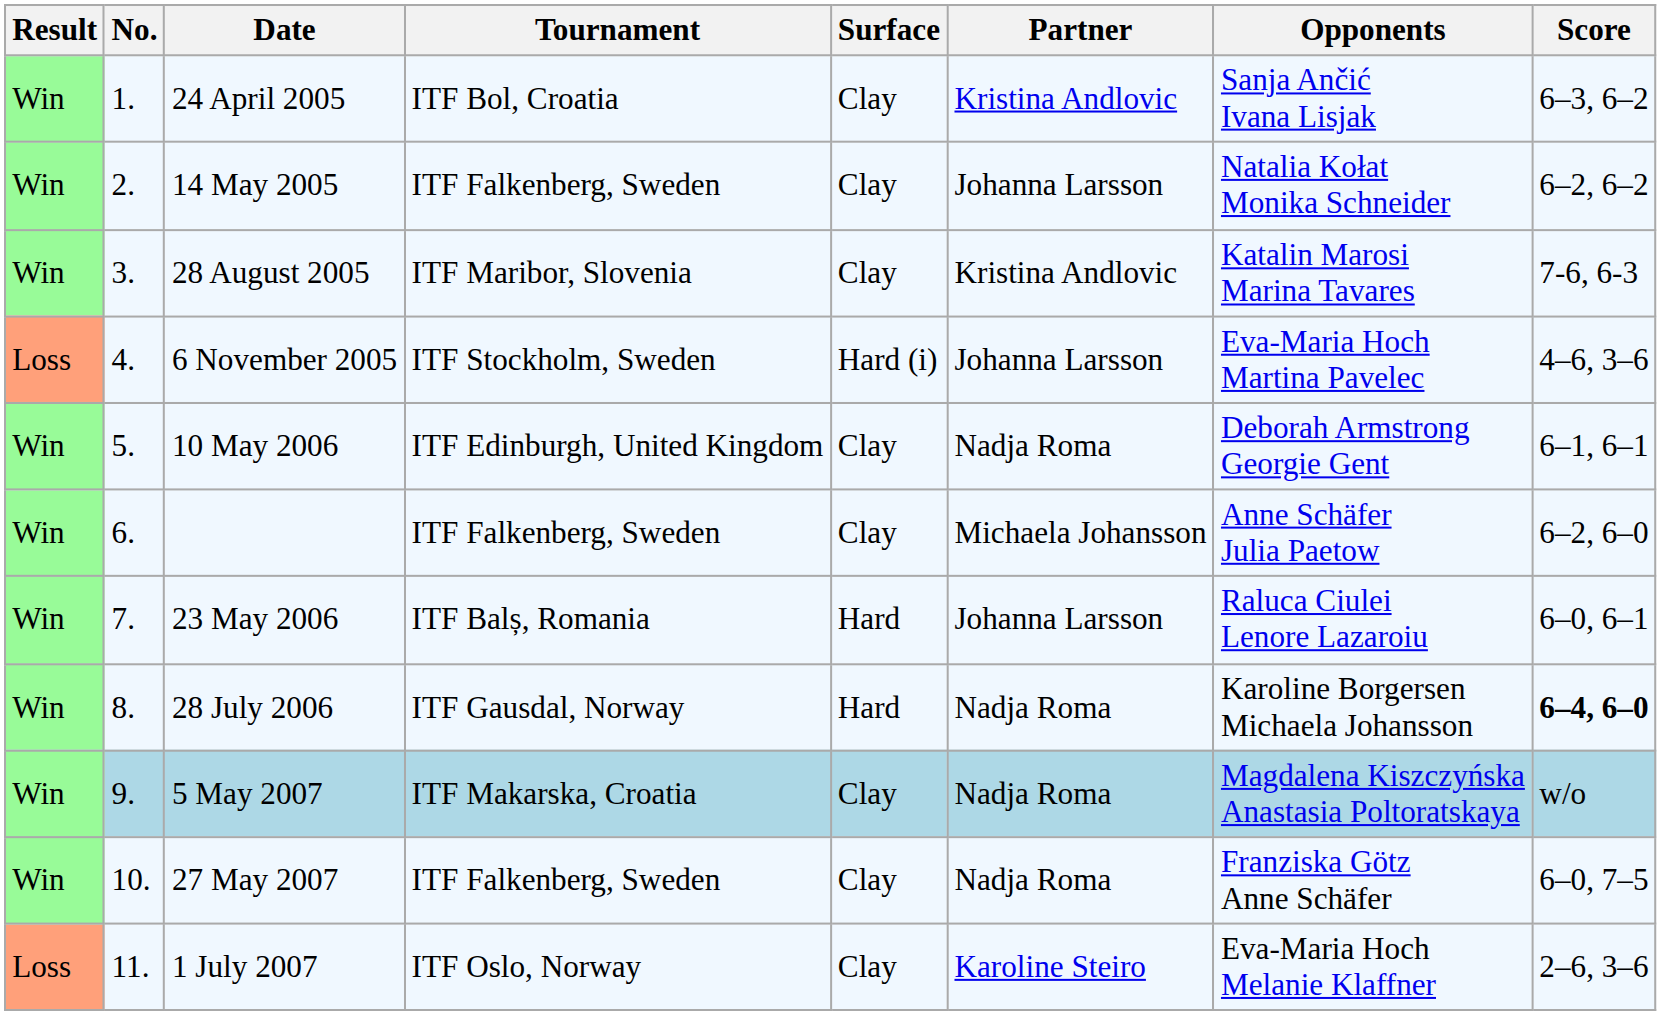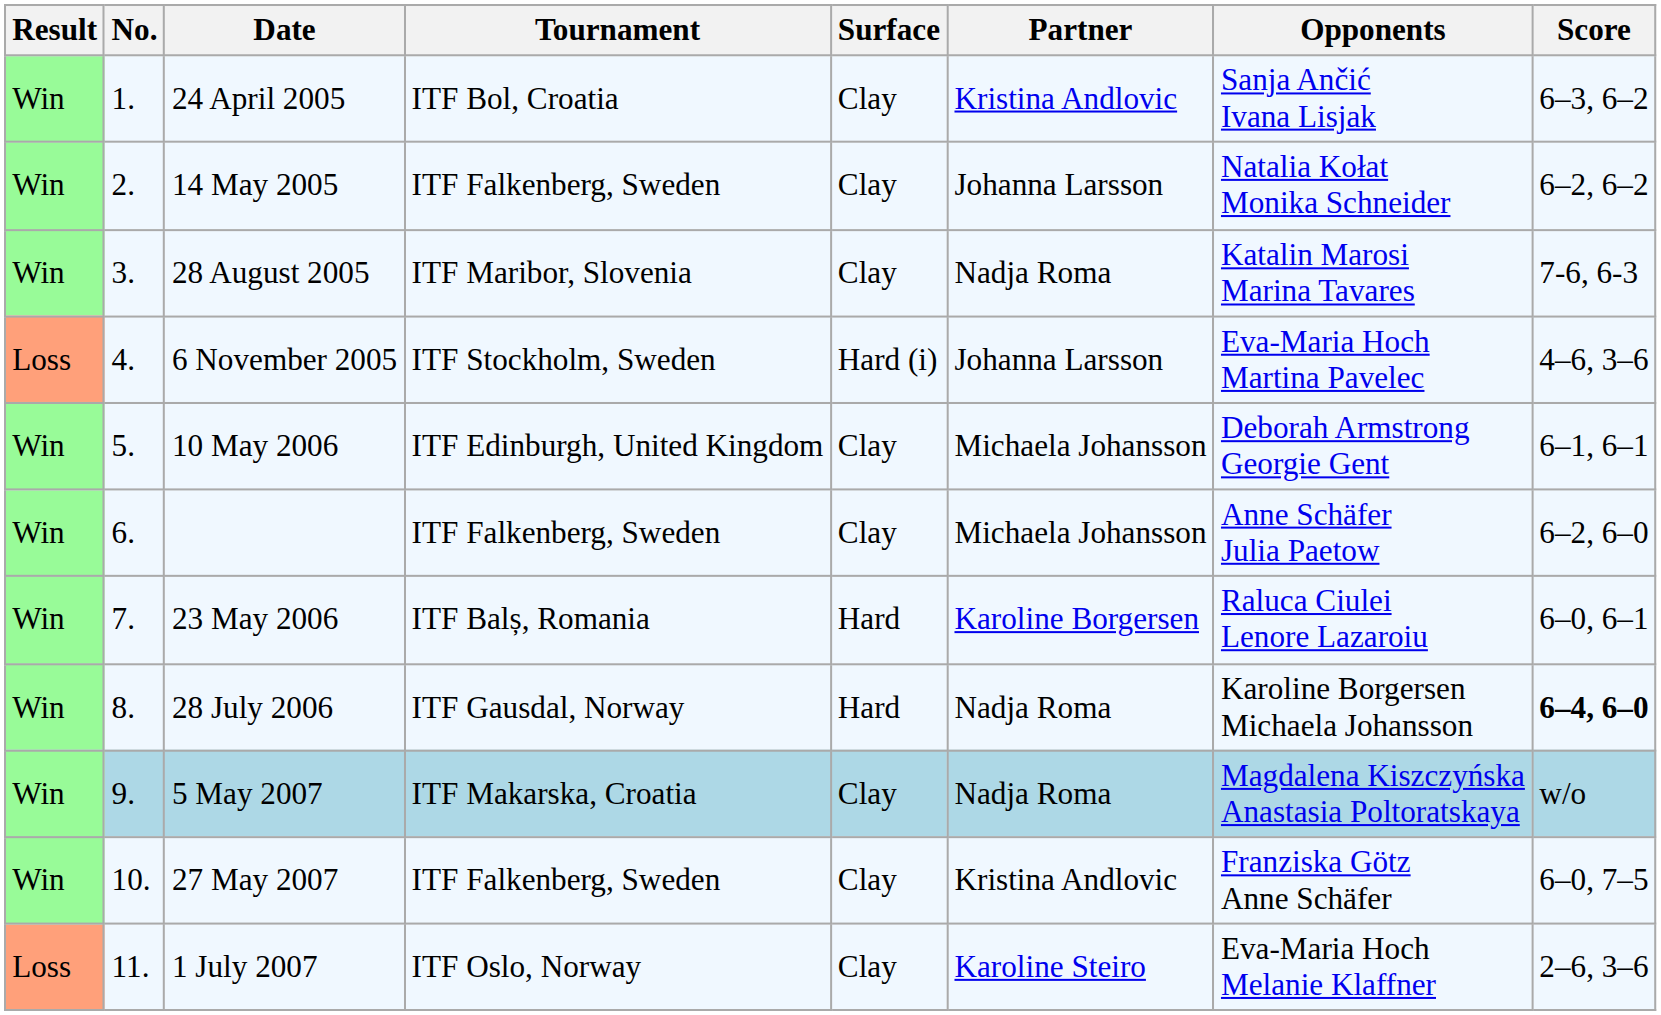28 August 2005 | Partner: Kristina Andlovic -> Nadja Roma
10 May 2006 | Partner: Nadja Roma -> Michaela Johansson
23 May 2006 | Partner: Johanna Larsson -> Karoline Borgersen
27 May 2007 | Partner: Nadja Roma -> Kristina Andlovic
